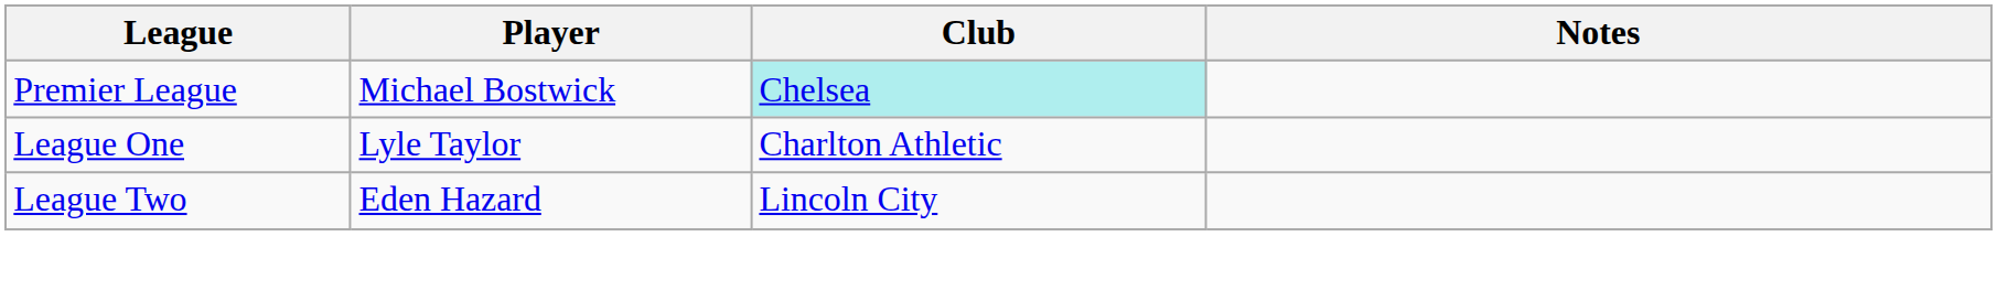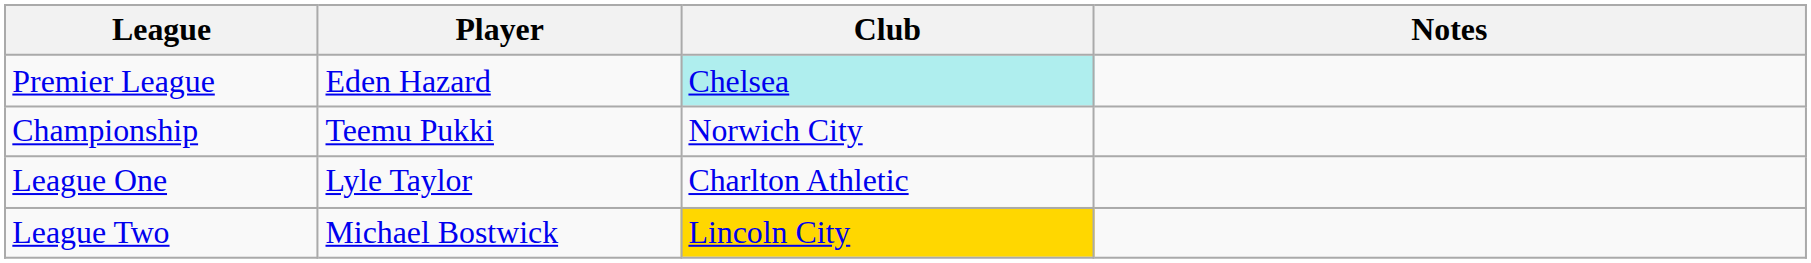Premier League | Player: Michael Bostwick -> Eden Hazard
+ row: Championship | Teemu Pukki | Norwich City
League Two | Player: Eden Hazard -> Michael Bostwick
League Two | Club: no background -> gold background
